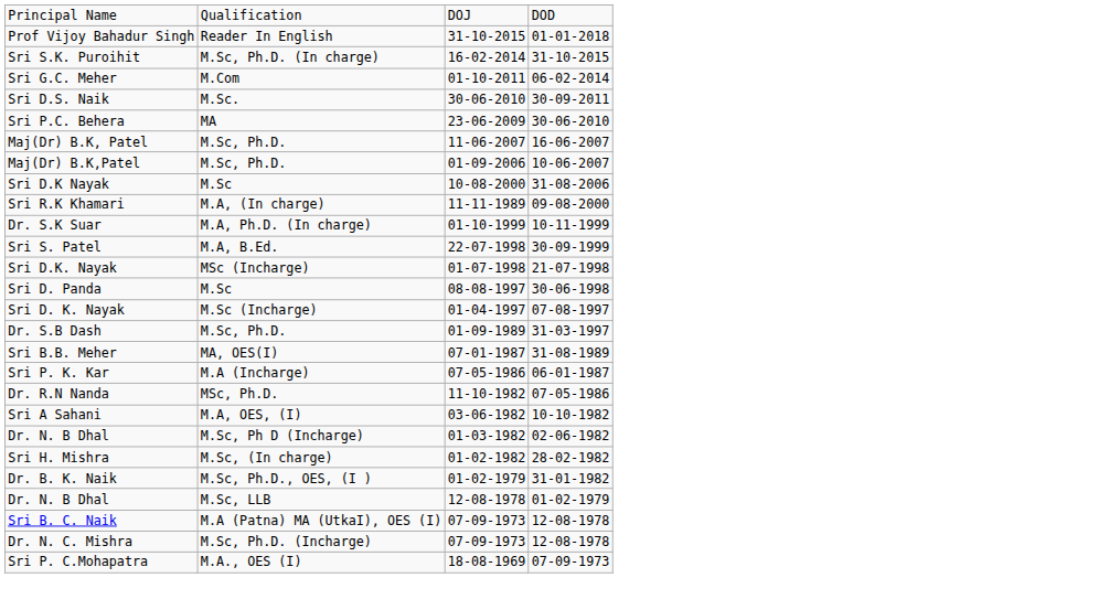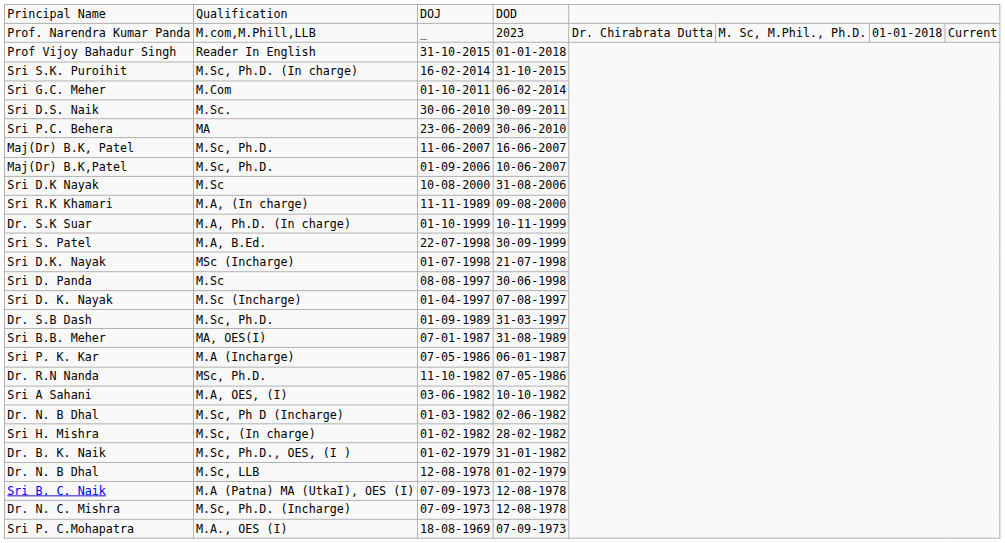+ row: Prof. Narendra Kumar Panda | M.com,M.Phill,LLB | _ | 2023 | Dr. Chirabrata Dutta | M. Sc, M.Phil., Ph.D. | 01-01-2018 | Current
